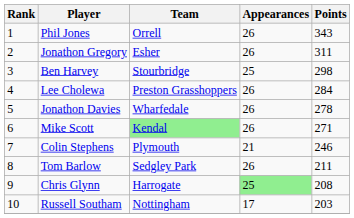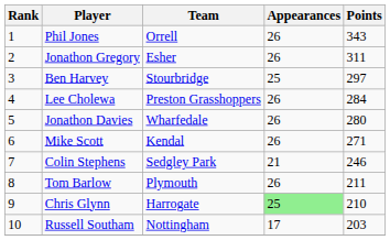Ben Harvey | Points: 298 -> 297
Jonathon Davies | Points: 278 -> 280
Mike Scott | Team: lightgreen background -> no background
Colin Stephens | Team: Plymouth -> Sedgley Park
Tom Barlow | Team: Sedgley Park -> Plymouth
Chris Glynn | Points: 208 -> 210
